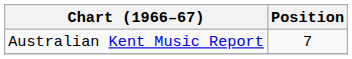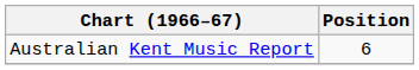Australian Kent Music Report | Position: 7 -> 6
